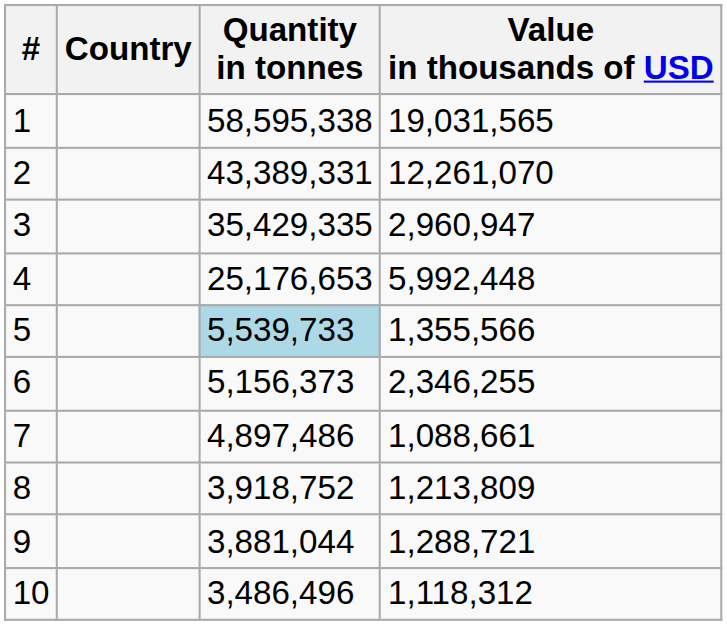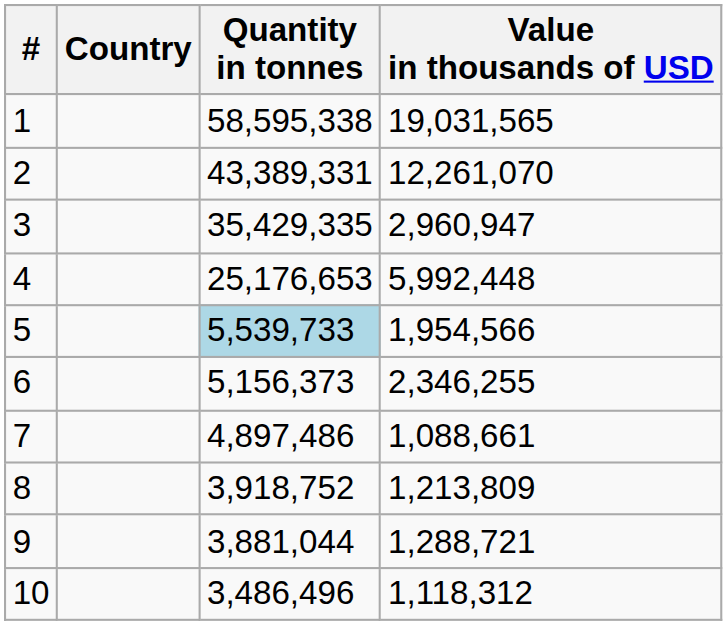5 | Value in thousands of USD: 1,355,566 -> 1,954,566
